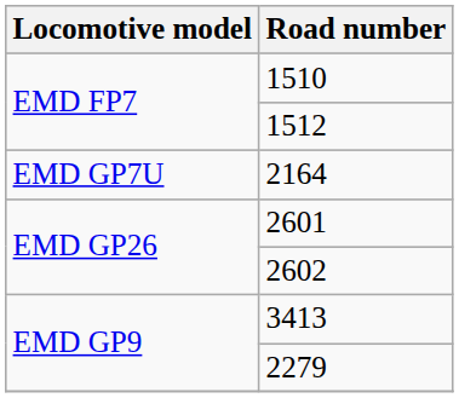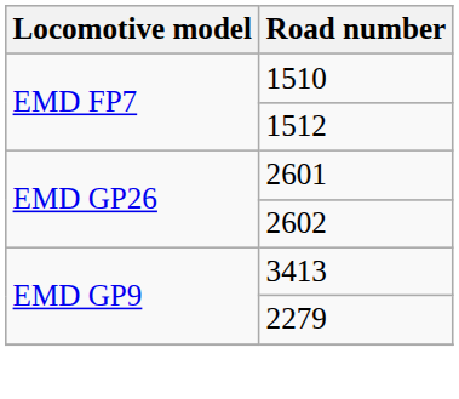- row: EMD GP7U | 2164
